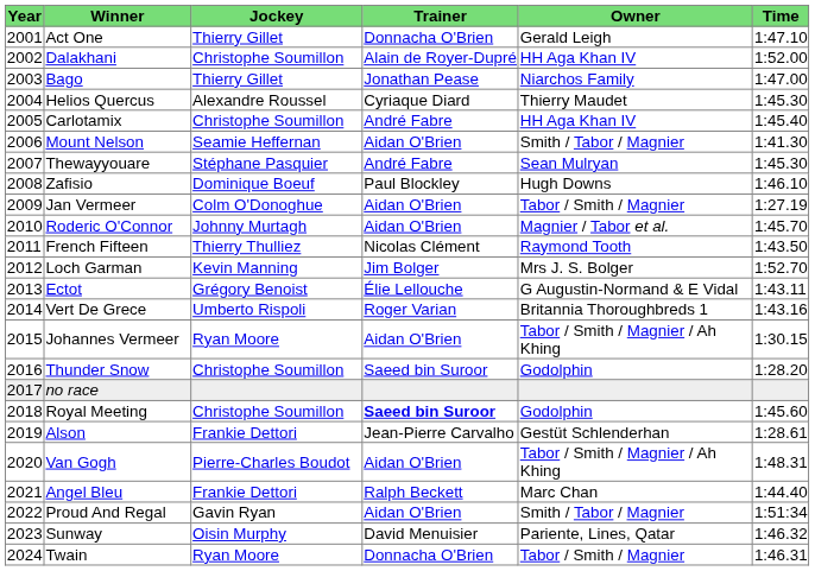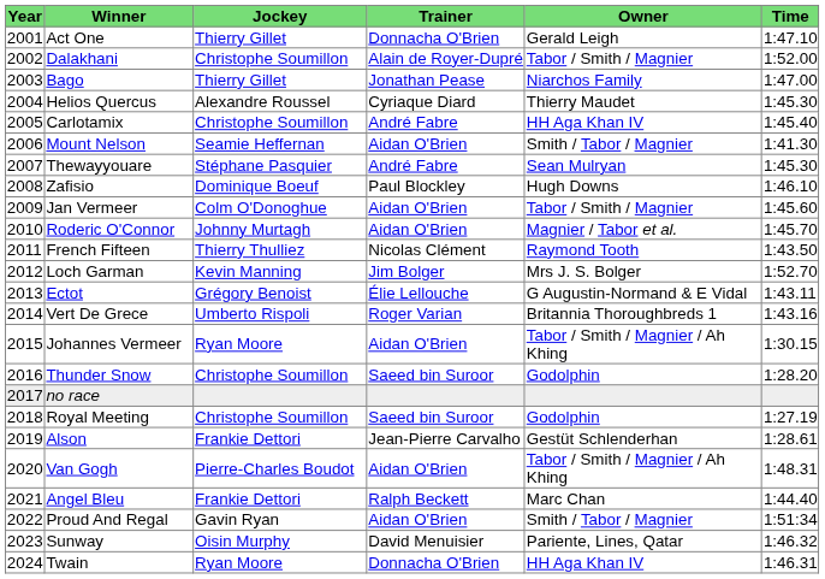Dalakhani | Owner: HH Aga Khan IV -> Tabor / Smith / Magnier
Jan Vermeer | Time: 1:27.19 -> 1:45.60
Royal Meeting | Trainer: bold -> normal
Royal Meeting | Time: 1:45.60 -> 1:27.19
Twain | Owner: Tabor / Smith / Magnier -> HH Aga Khan IV
